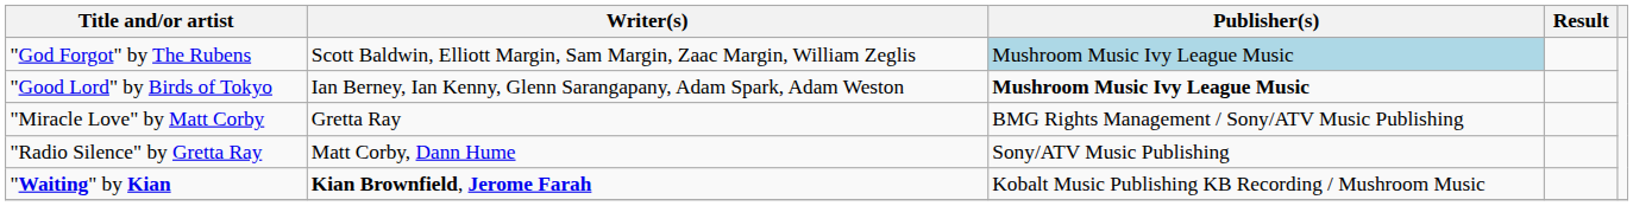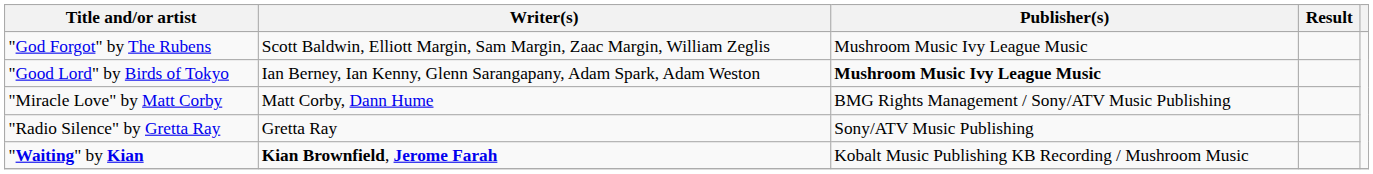"God Forgot" by The Rubens | Publisher(s): lightblue background -> no background
"Miracle Love" by Matt Corby | Writer(s): Gretta Ray -> Matt Corby, Dann Hume
"Radio Silence" by Gretta Ray | Writer(s): Matt Corby, Dann Hume -> Gretta Ray
